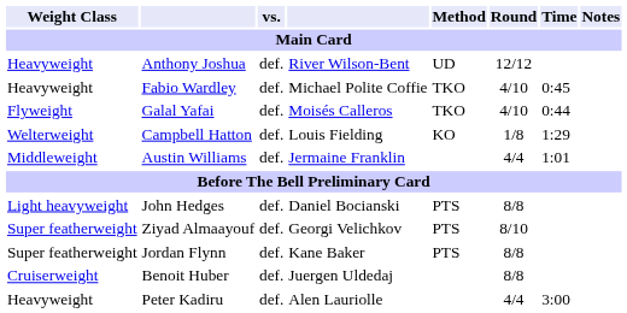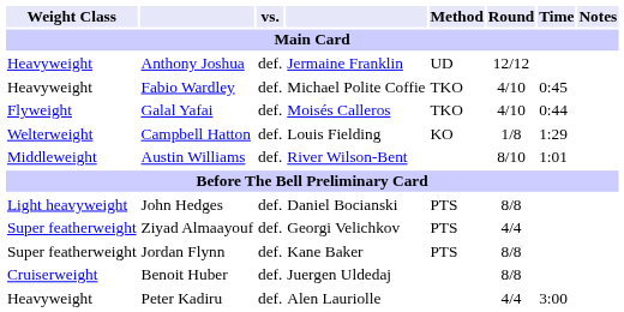Anthony Joshua | column 4: River Wilson-Bent -> Jermaine Franklin
Austin Williams | column 4: Jermaine Franklin -> River Wilson-Bent
Austin Williams | Round: 4/4 -> 8/10
Ziyad Almaayouf | Round: 8/10 -> 4/4
